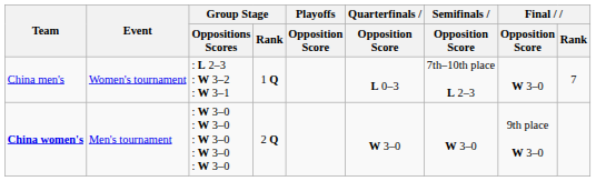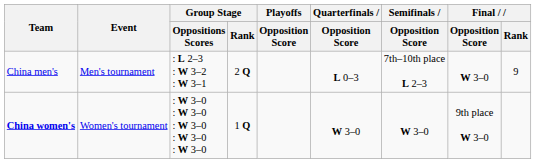China men's | Event: Women's tournament -> Men's tournament
China men's | Group Stage / Rank: 1 Q -> 2 Q
China men's | Final / Rank: 7 -> 9
China women's | Event: Men's tournament -> Women's tournament
China women's | Group Stage / Rank: 2 Q -> 1 Q
